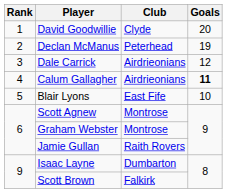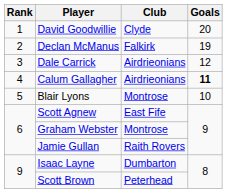Declan McManus | Club: Peterhead -> Falkirk
Blair Lyons | Club: East Fife -> Montrose
Scott Agnew | Club: Montrose -> East Fife
Scott Brown | Club: Falkirk -> Peterhead
